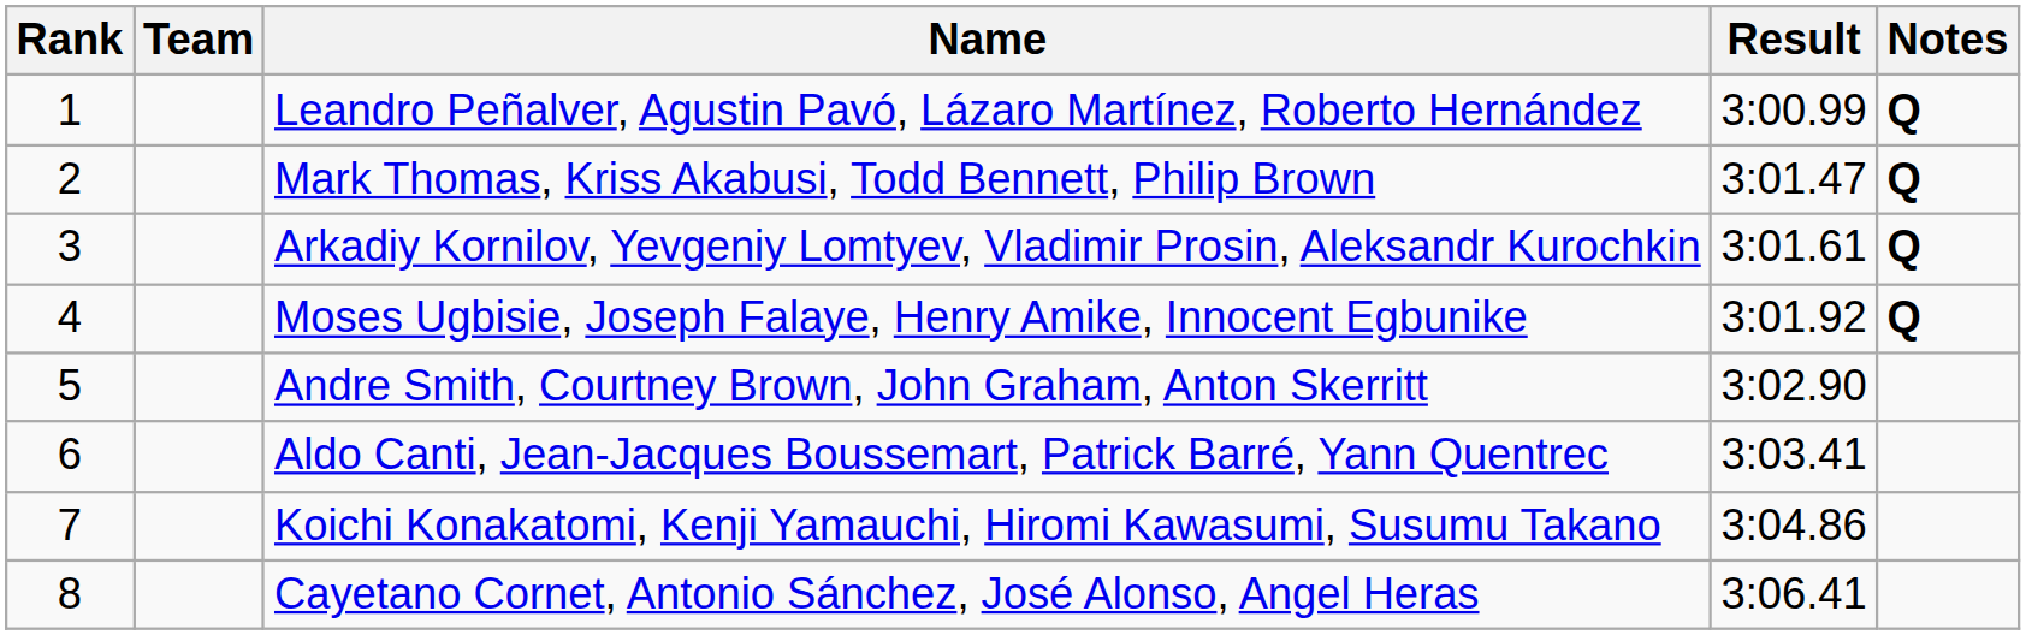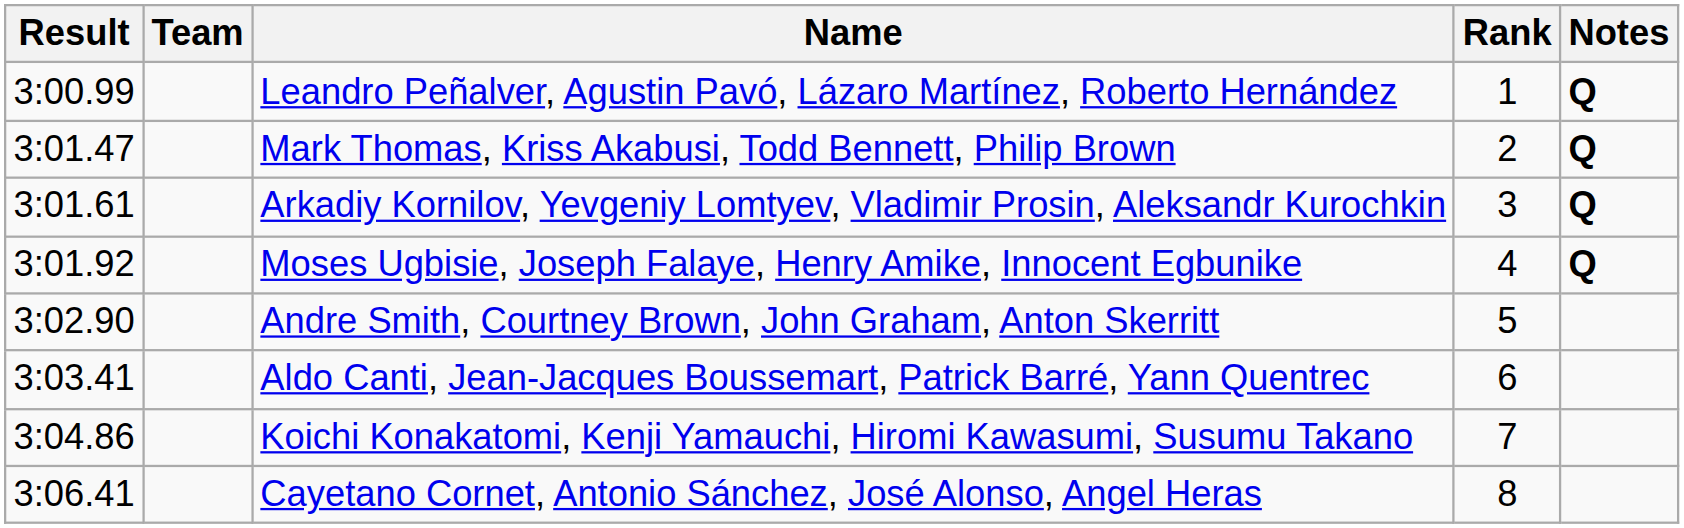columns swapped: Rank <-> Result
